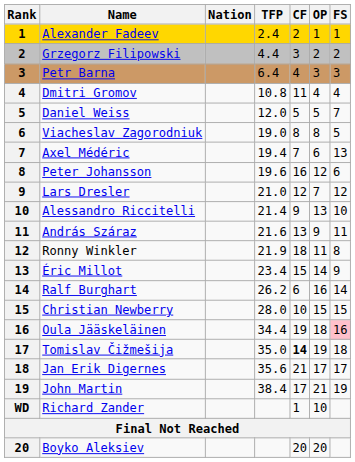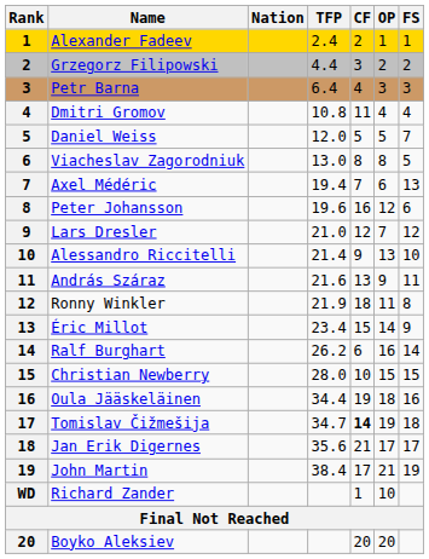Viacheslav Zagorodniuk | TFP: 19.0 -> 13.0
Oula Jääskeläinen | FS: pink background -> no background
Tomislav Čižmešija | TFP: 35.0 -> 34.7
